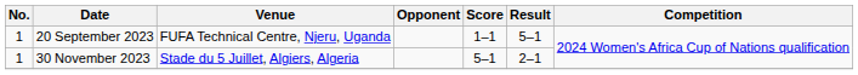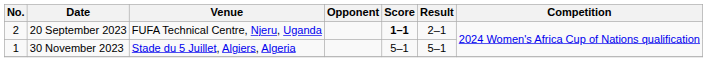20 September 2023 | No.: 1 -> 2
20 September 2023 | Score: normal -> bold
20 September 2023 | Result: 5–1 -> 2–1
30 November 2023 | Result: 2–1 -> 5–1
